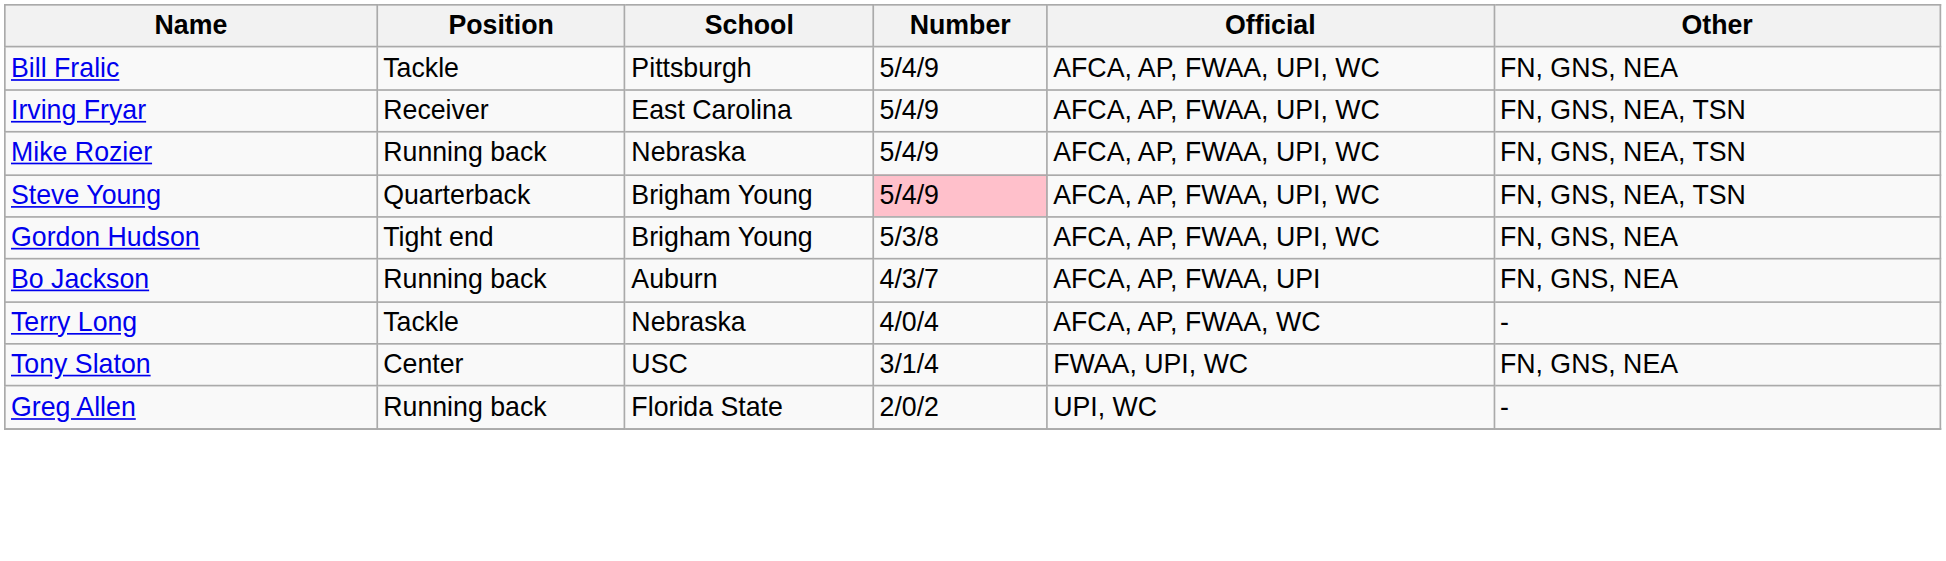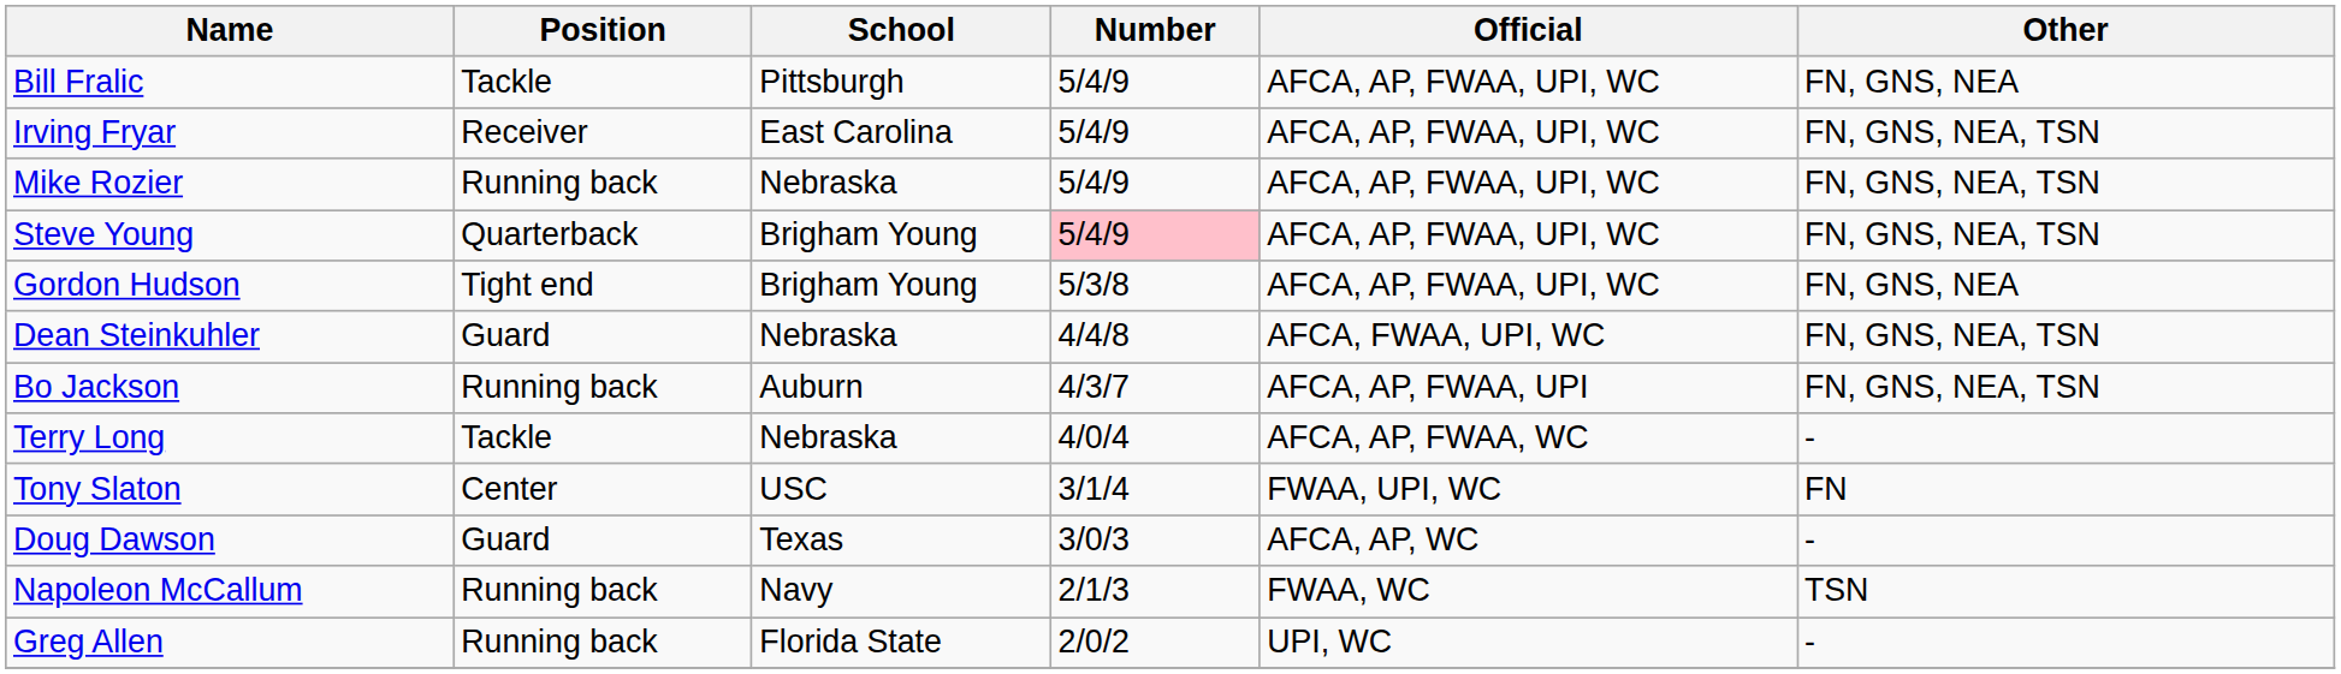+ row: Dean Steinkuhler | Guard | Nebraska | 4/4/8 | AFCA, FWAA, UPI, WC | FN, GNS, NEA, TSN
Bo Jackson | Other: FN, GNS, NEA -> FN, GNS, NEA, TSN
Tony Slaton | Other: FN, GNS, NEA -> FN
+ row: Doug Dawson | Guard | Texas | 3/0/3 | AFCA, AP, WC | -
+ row: Napoleon McCallum | Running back | Navy | 2/1/3 | FWAA, WC | TSN
